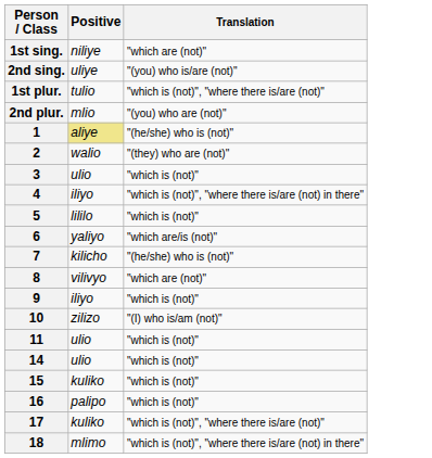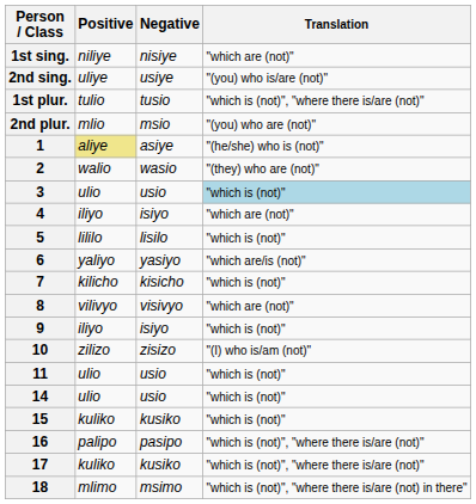+ column: Negative | nisiye | usiye | tusio | msio | asiye | wasio | usio | isiyo | lisilo | yasiyo | kisicho | visivyo | isiyo | zisizo | usio | usio | kusiko | pasipo | kusiko | msimo
3 | Translation: no background -> lightblue background
4 | Translation: "which is (not)", "where there is/are (not) in there" -> "which are (not)"
7 | Translation: "(he/she) who is (not)" -> "which is (not)"
16 | Translation: "which is (not)" -> "which is (not)", "where there is/are (not)"
